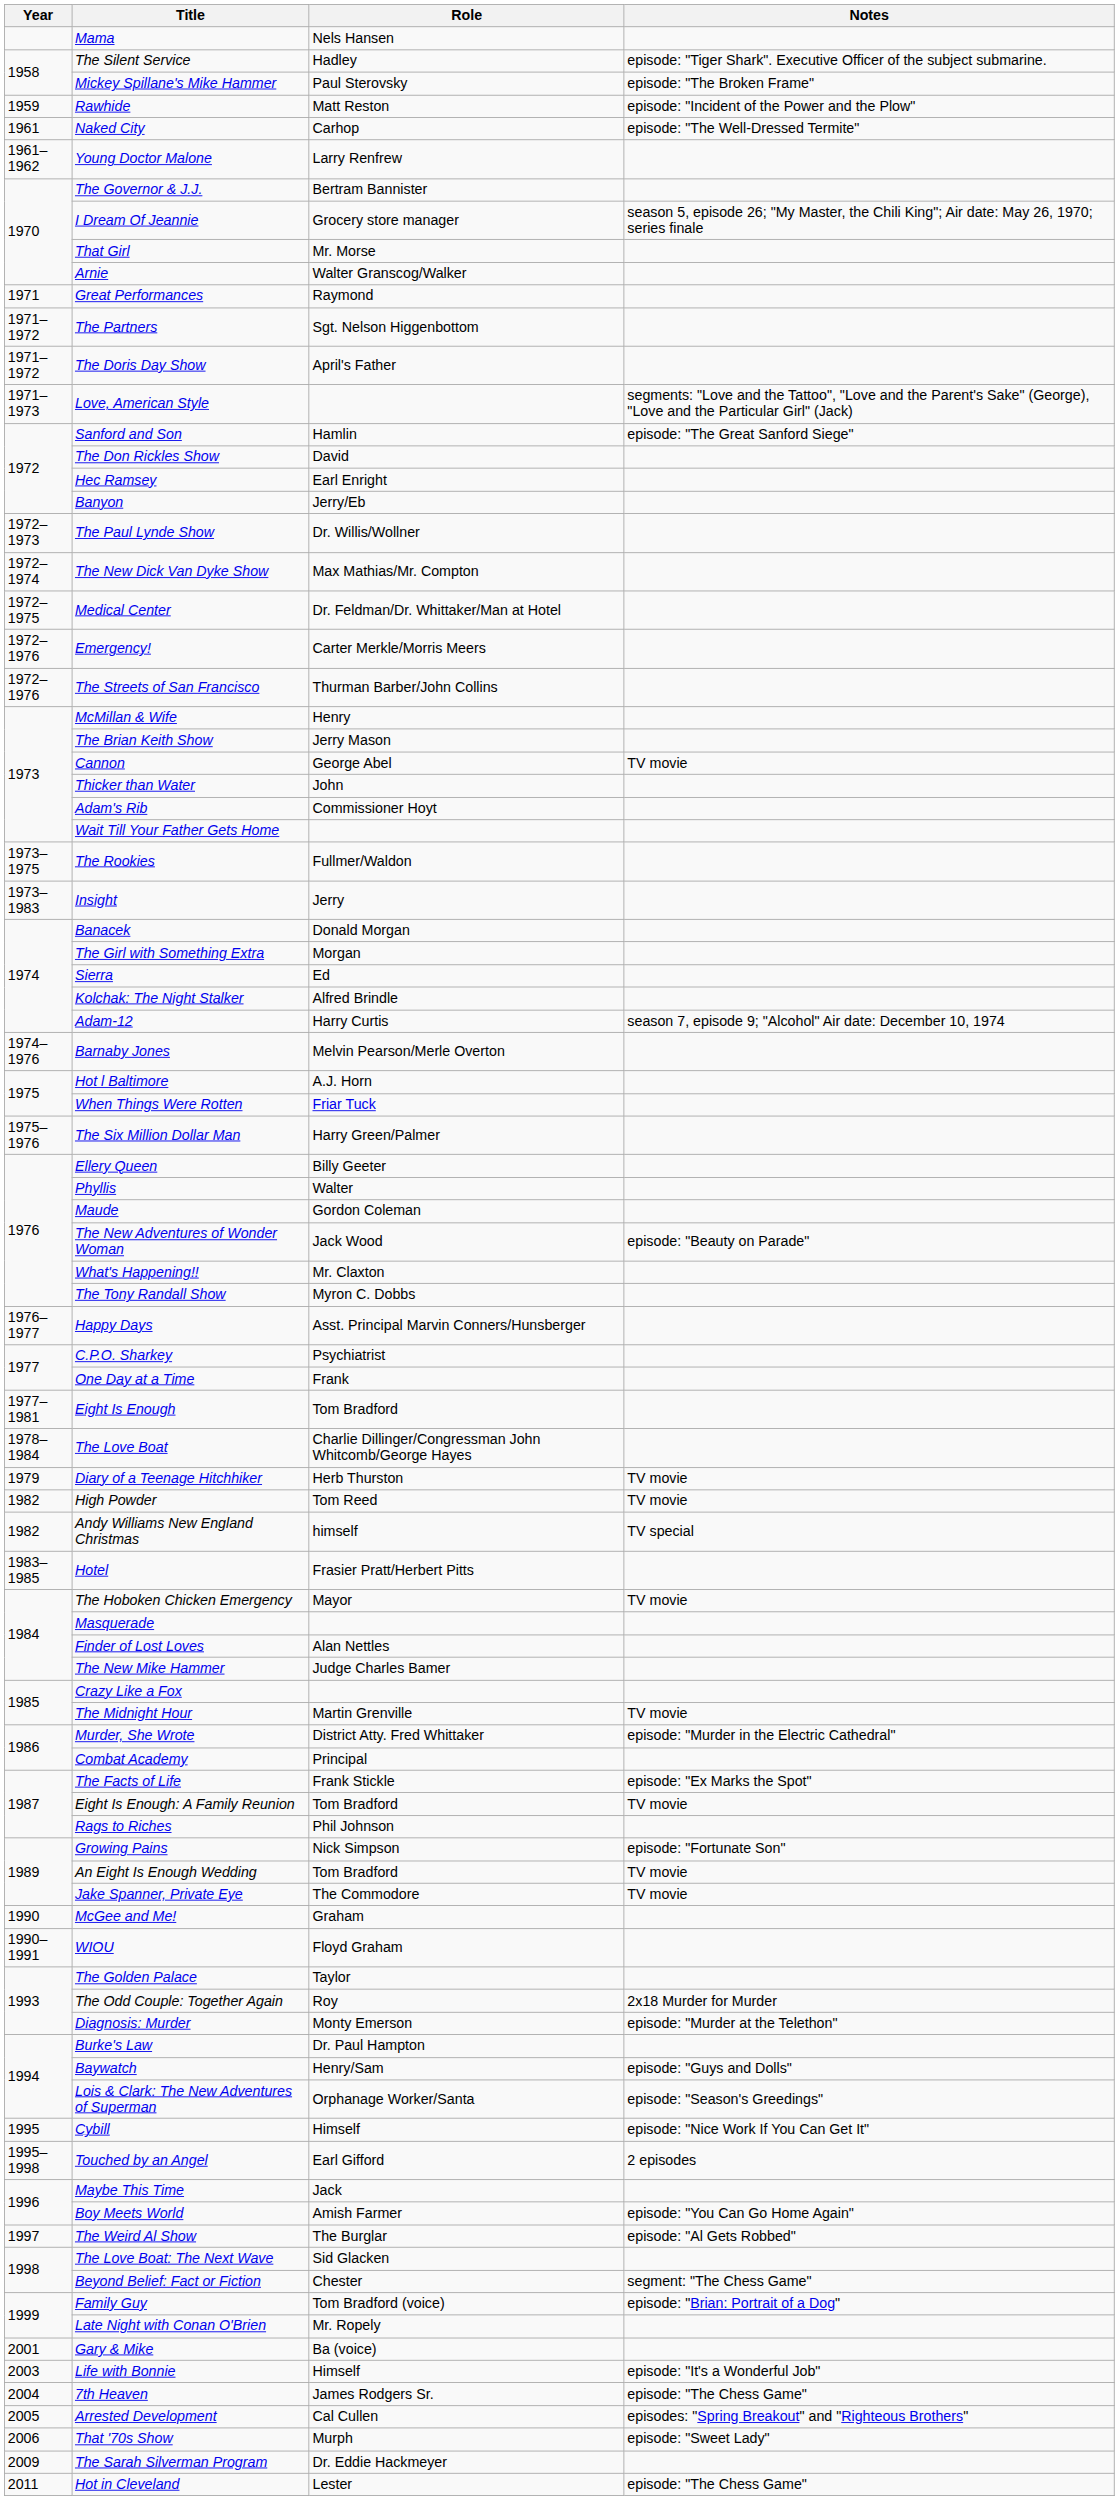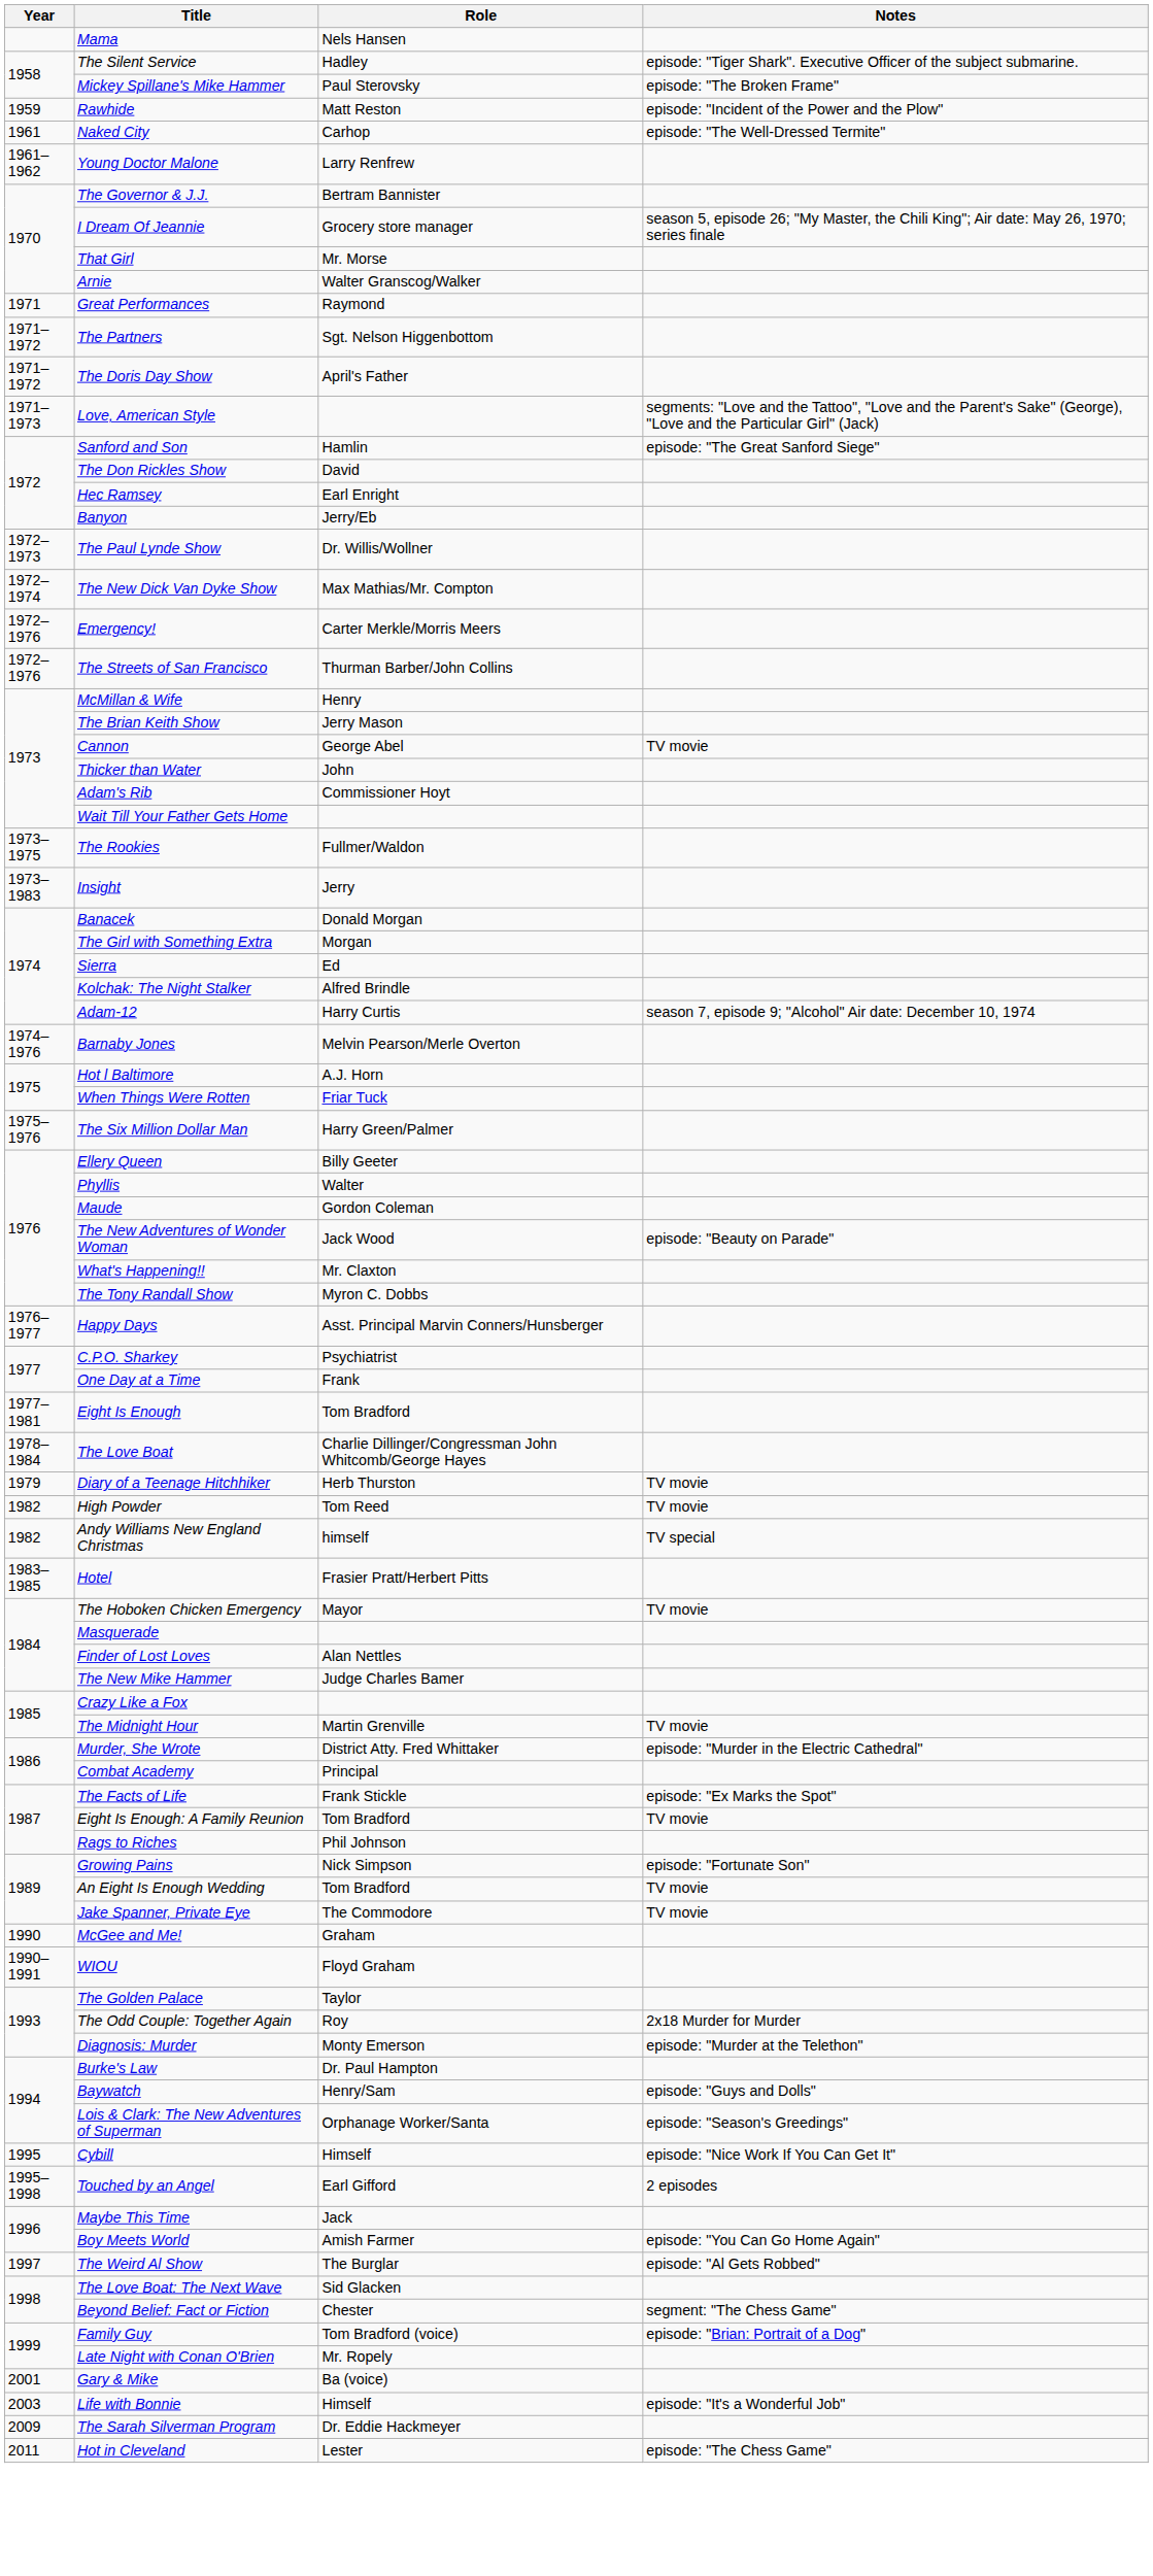- row: 1972–1975 | Medical Center | Dr. Feldman/Dr. Whittaker/Man at Hotel
- row: 2004 | 7th Heaven | James Rodgers Sr. | episode: "The Chess Game"
- row: 2005 | Arrested Development | Cal Cullen | episodes: "Spring Breakout" and "Righteous Brothers"
- row: 2006 | That '70s Show | Murph | episode: "Sweet Lady"
